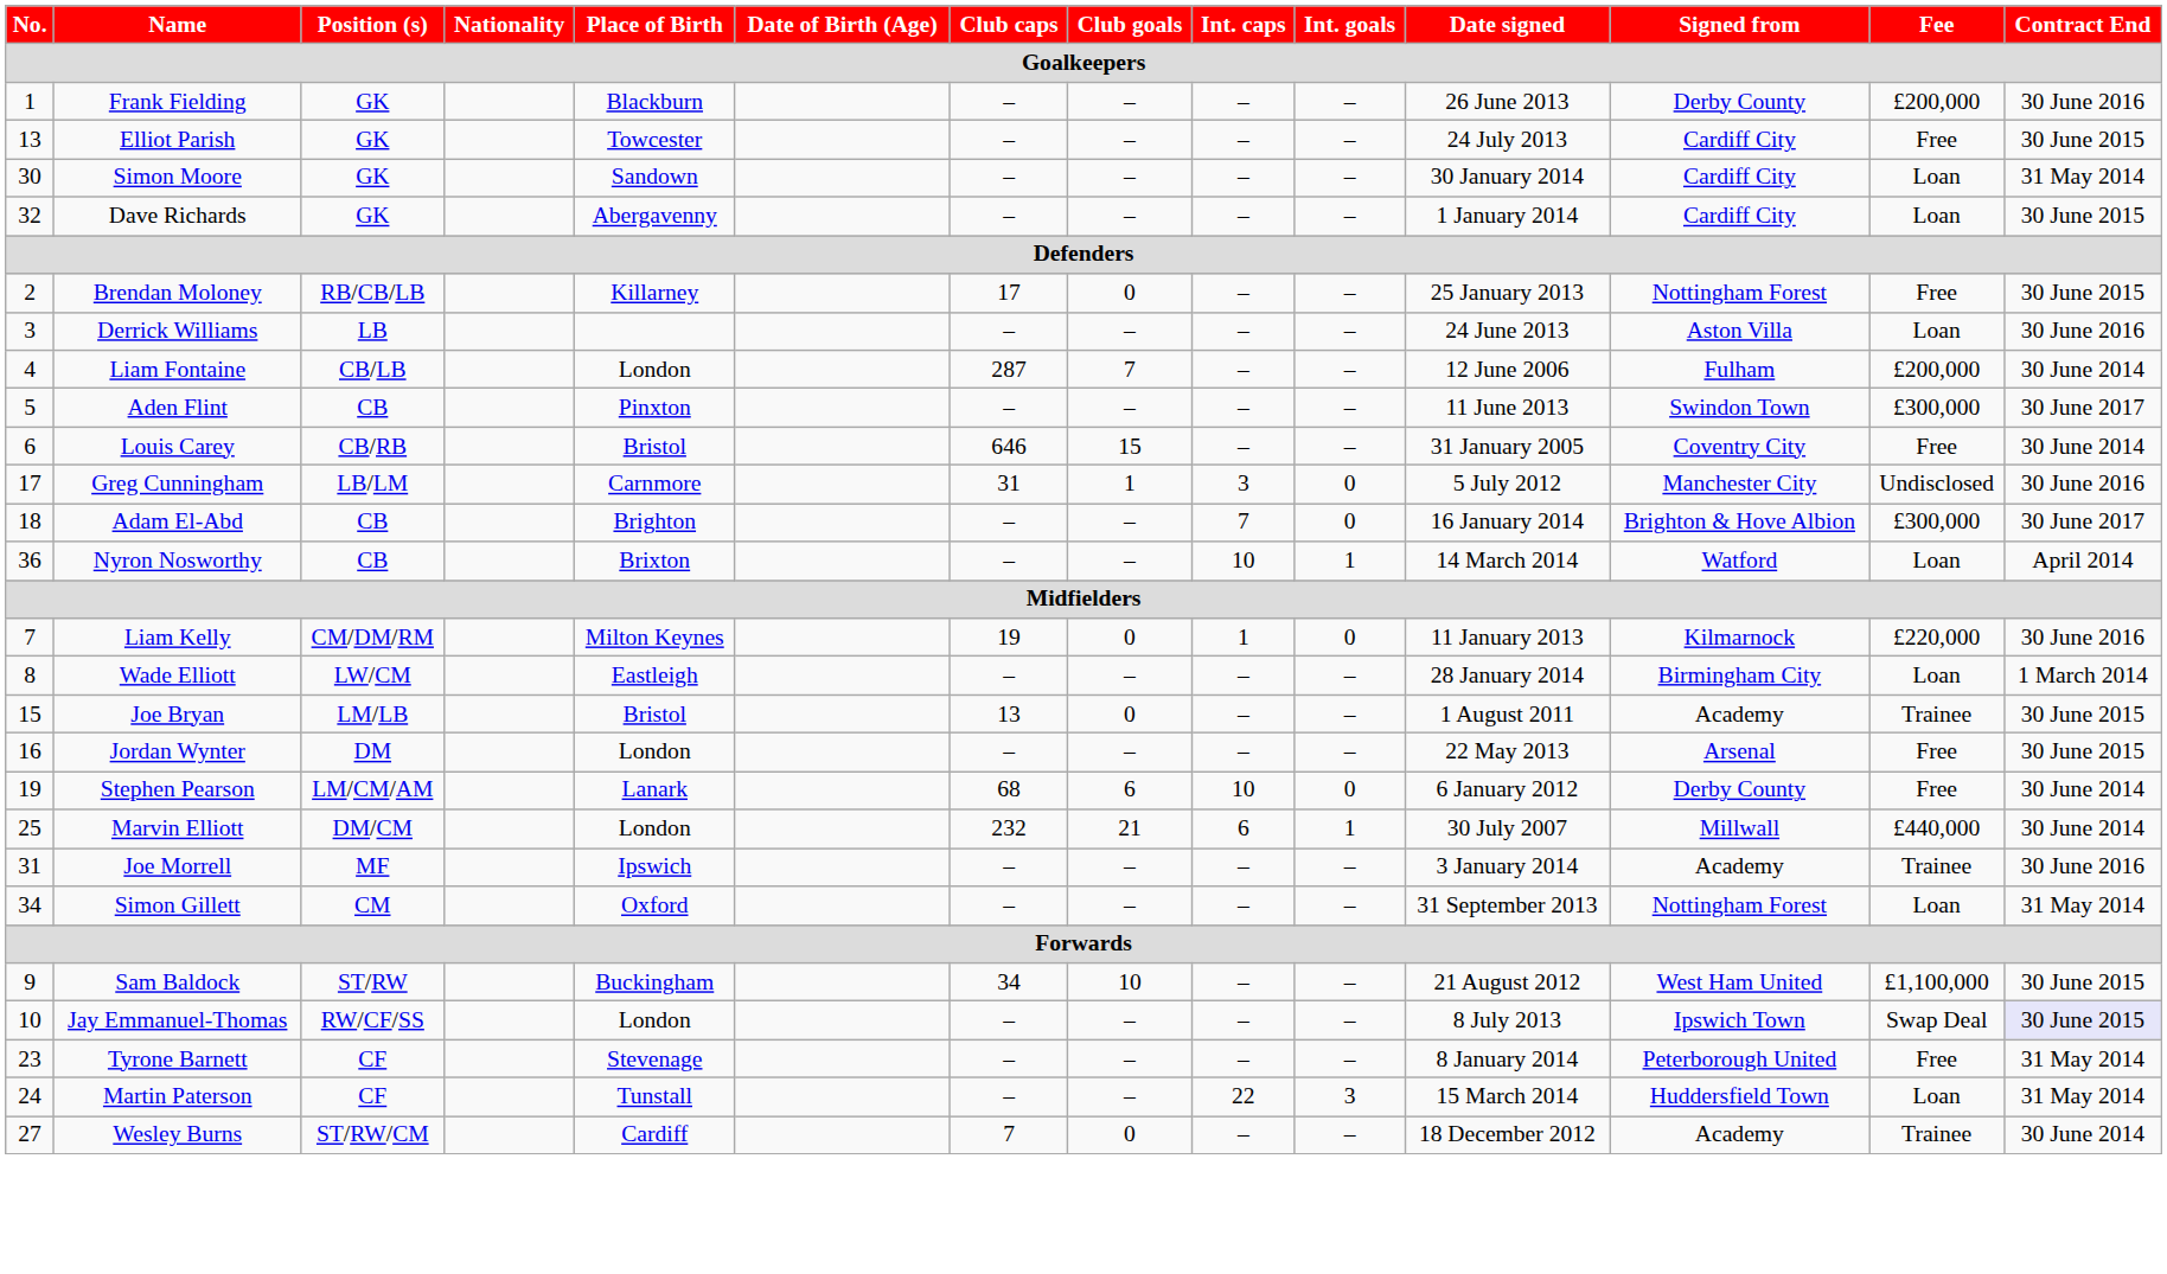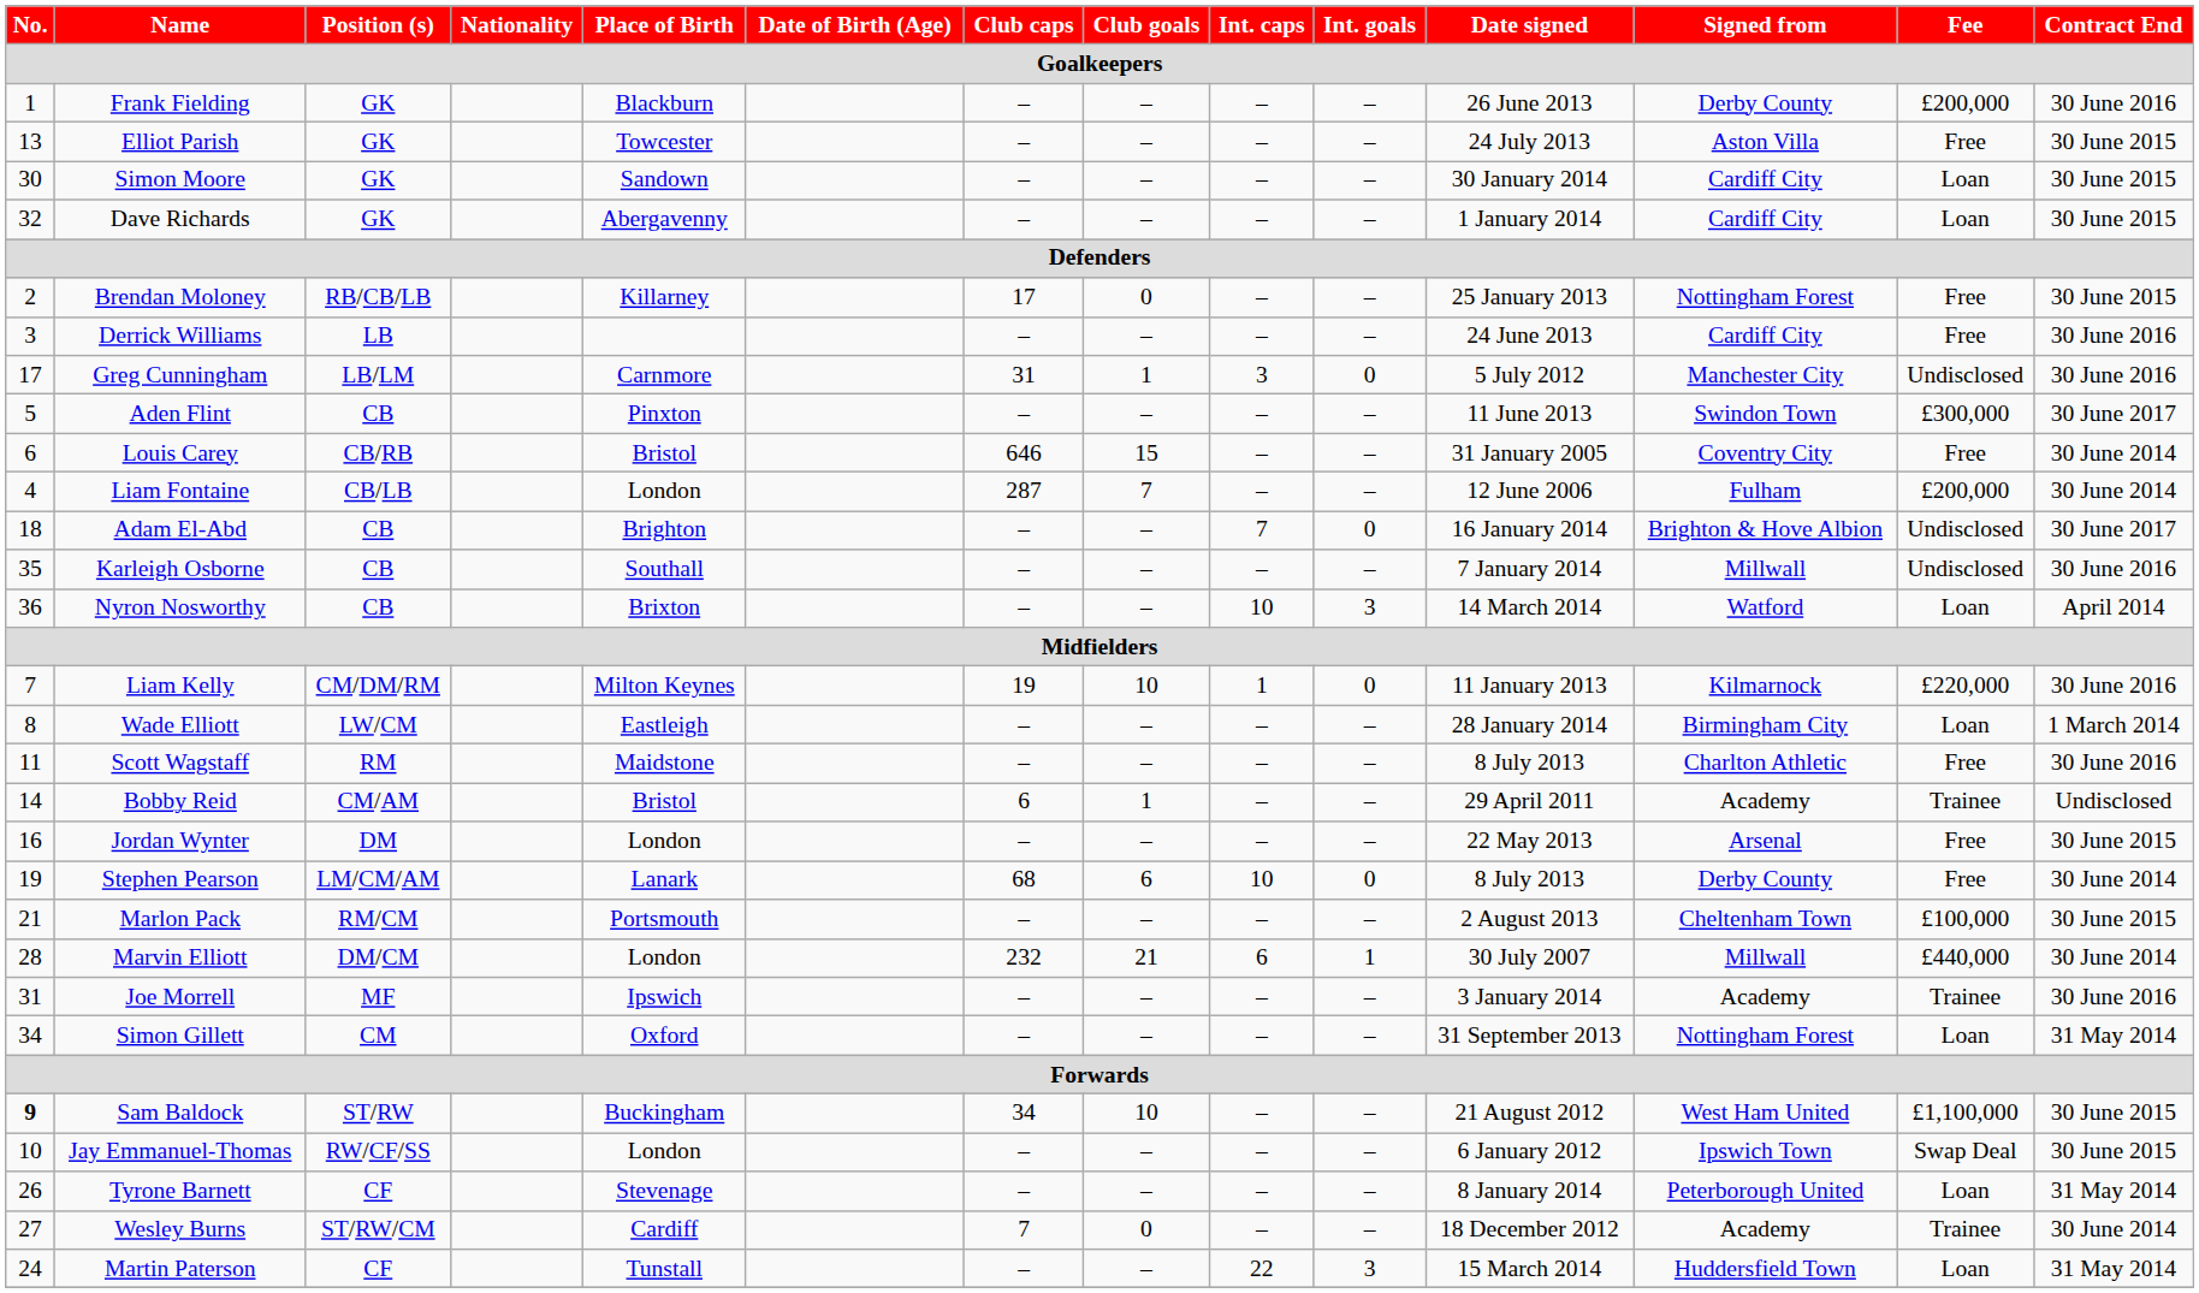Elliot Parish | Signed from: Cardiff City -> Aston Villa
Simon Moore | Contract End: 31 May 2014 -> 30 June 2015
Derrick Williams | Signed from: Aston Villa -> Cardiff City
Derrick Williams | Fee: Loan -> Free
rows swapped: Liam Fontaine <-> Greg Cunningham
Adam El-Abd | Fee: £300,000 -> Undisclosed
+ row: 35 | Karleigh Osborne | CB | Southall | – | – | – | – | 7 January 2014 | Millwall | Undisclosed | 30 June 2016
Nyron Nosworthy | Int. goals: 1 -> 3
Liam Kelly | Club goals: 0 -> 10
+ row: 11 | Scott Wagstaff | RM | Maidstone | – | – | – | – | 8 July 2013 | Charlton Athletic | Free | 30 June 2016
+ row: 14 | Bobby Reid | CM/AM | Bristol | 6 | 1 | – | – | 29 April 2011 | Academy | Trainee | Undisclosed
- row: 15 | Joe Bryan | LM/LB | Bristol | 13 | 0 | – | – | 1 August 2011 | Academy | Trainee | 30 June 2015
Stephen Pearson | Date signed: 6 January 2012 -> 8 July 2013
+ row: 21 | Marlon Pack | RM/CM | Portsmouth | – | – | – | – | 2 August 2013 | Cheltenham Town | £100,000 | 30 June 2015
Marvin Elliott | No.: 25 -> 28
Sam Baldock | No.: normal -> bold
Jay Emmanuel-Thomas | Date signed: 8 July 2013 -> 6 January 2012
Jay Emmanuel-Thomas | Contract End: lavender background -> no background
Tyrone Barnett | No.: 23 -> 26
Tyrone Barnett | Fee: Free -> Loan
rows swapped: Martin Paterson <-> Wesley Burns
